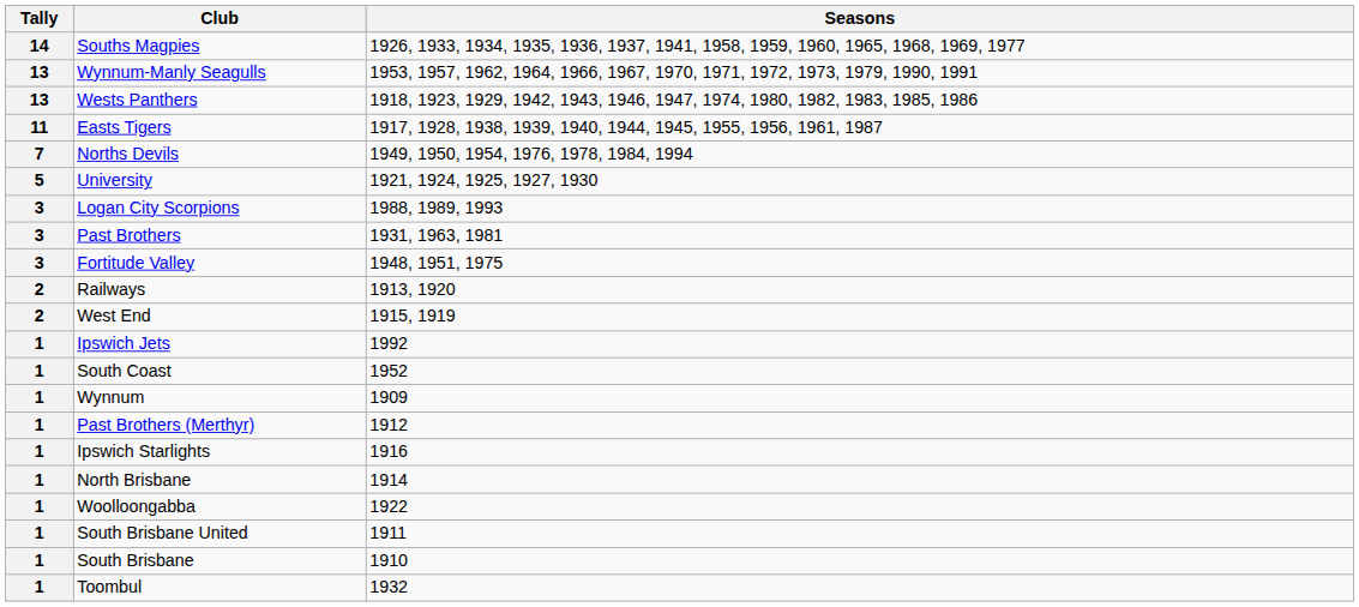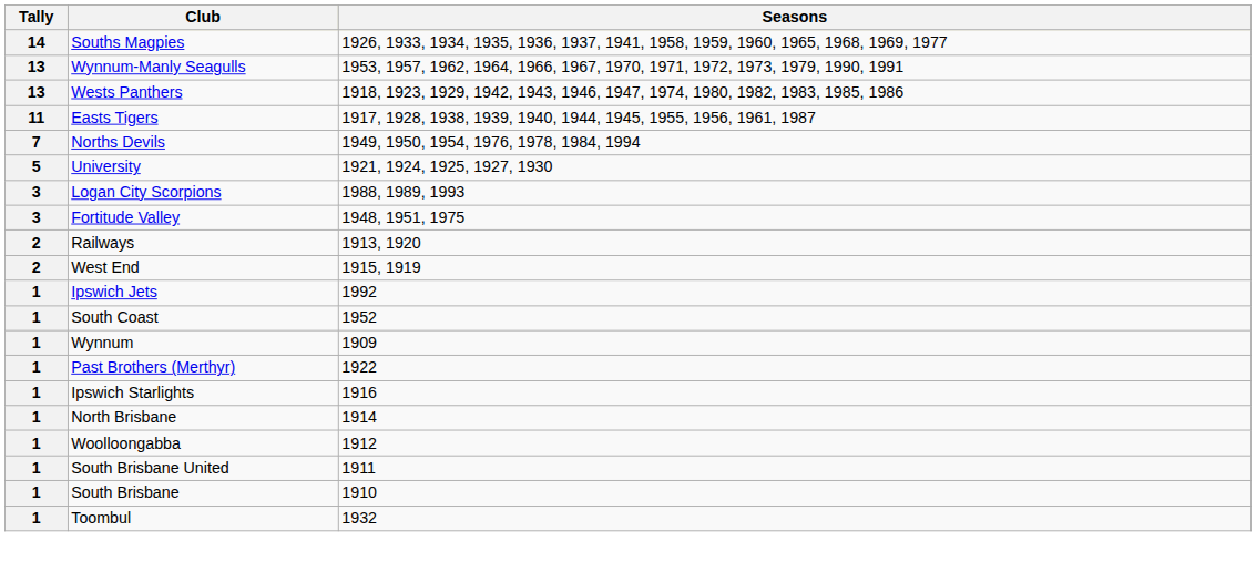- row: 3 | Past Brothers | 1931, 1963, 1981
Past Brothers (Merthyr) | Seasons: 1912 -> 1922
Woolloongabba | Seasons: 1922 -> 1912
